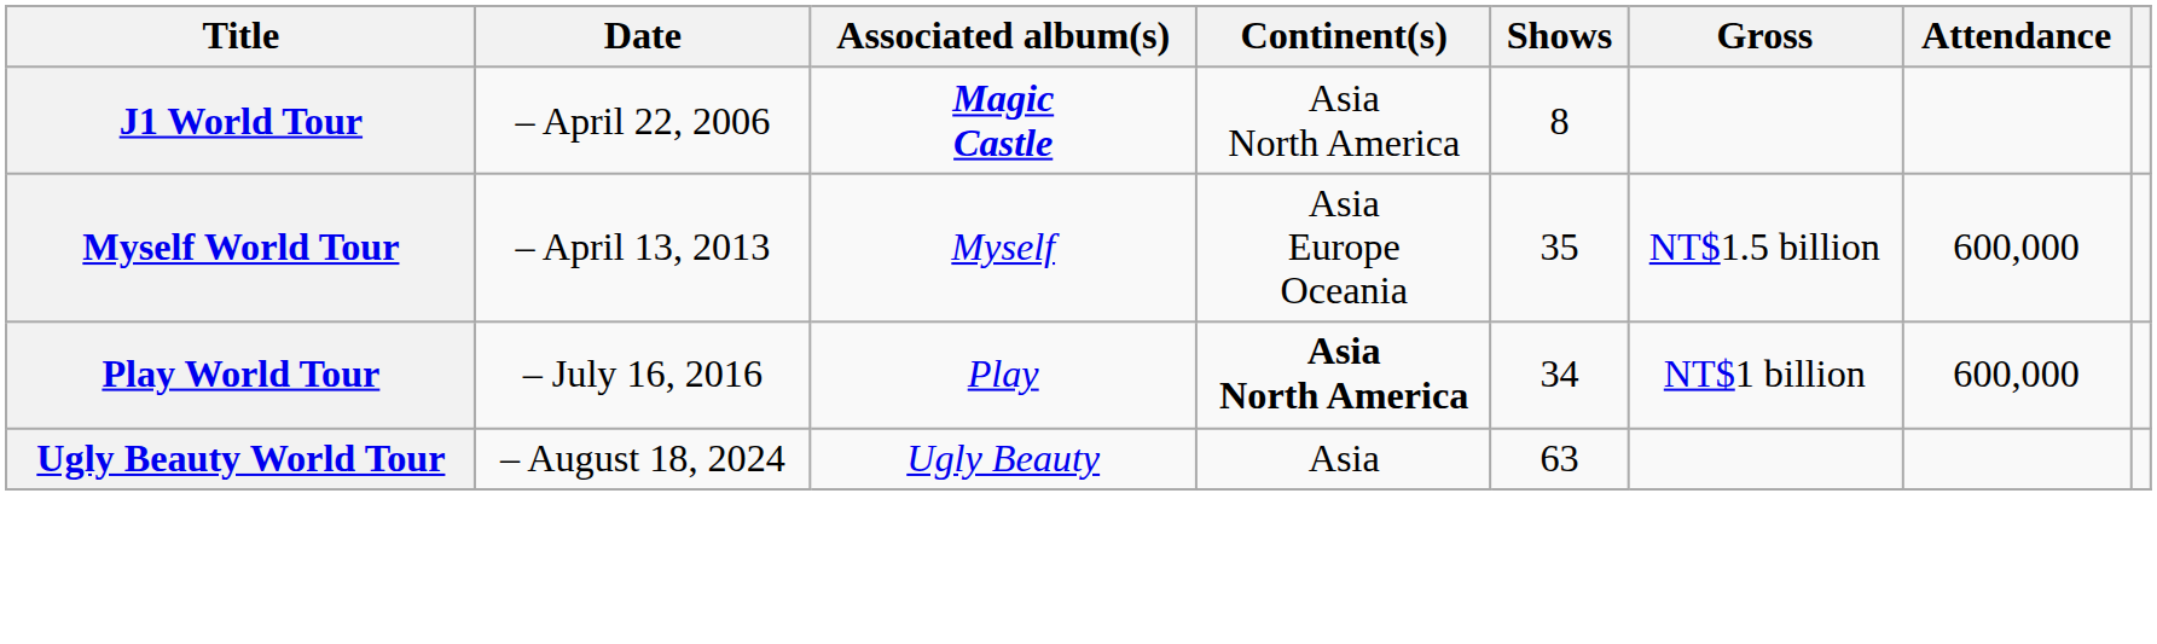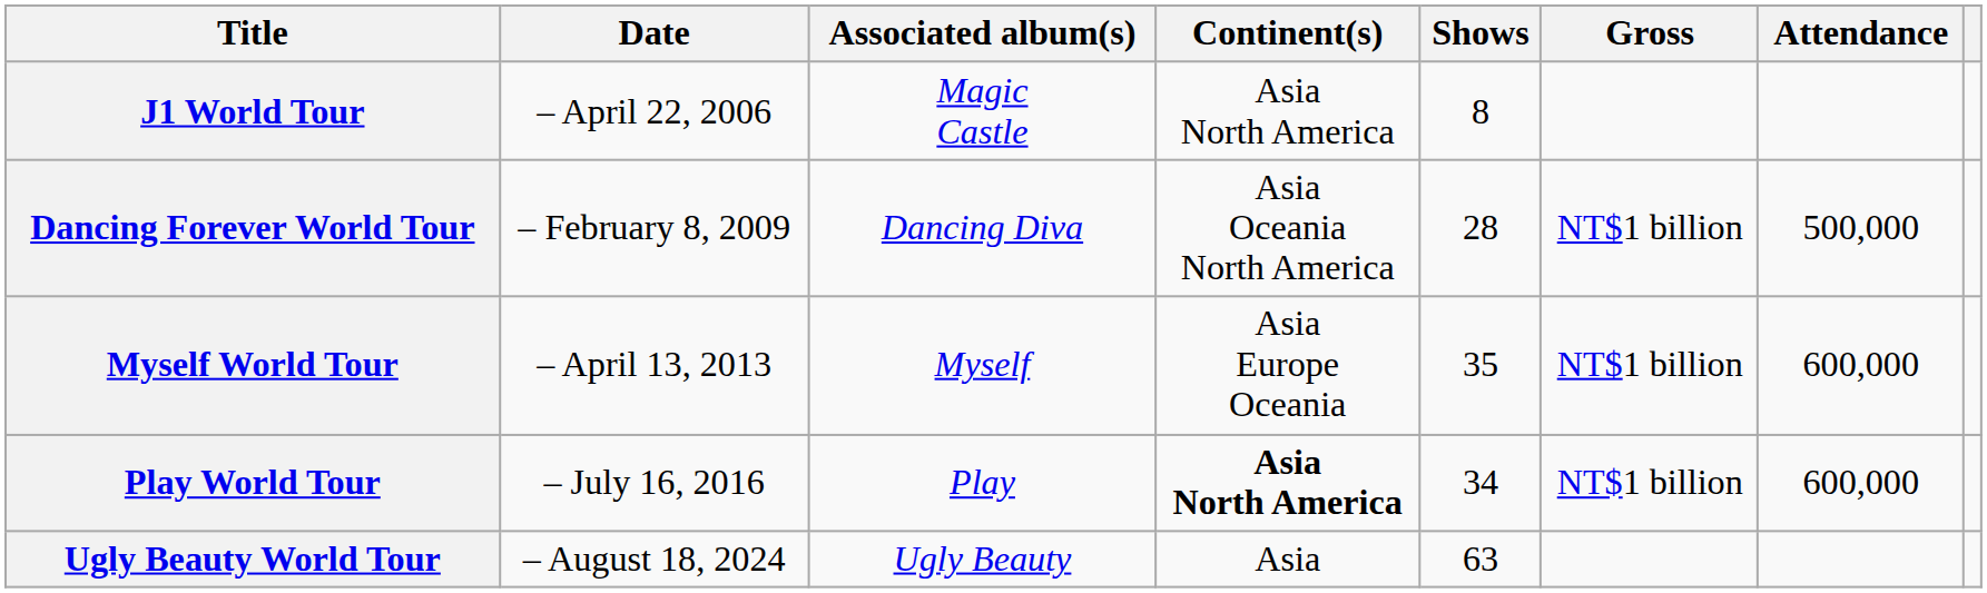J1 World Tour | Associated album(s): bold -> normal
+ row: Dancing Forever World Tour | – February 8, 2009 | Dancing Diva | Asia Oceania North America | 28 | NT$1 billion | 500,000
Myself World Tour | Gross: NT$1.5 billion -> NT$1 billion
